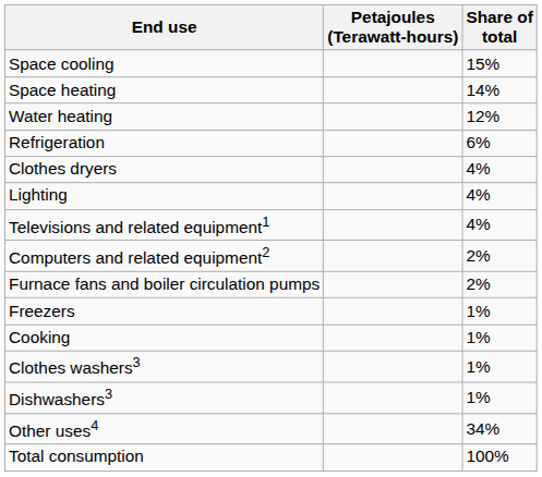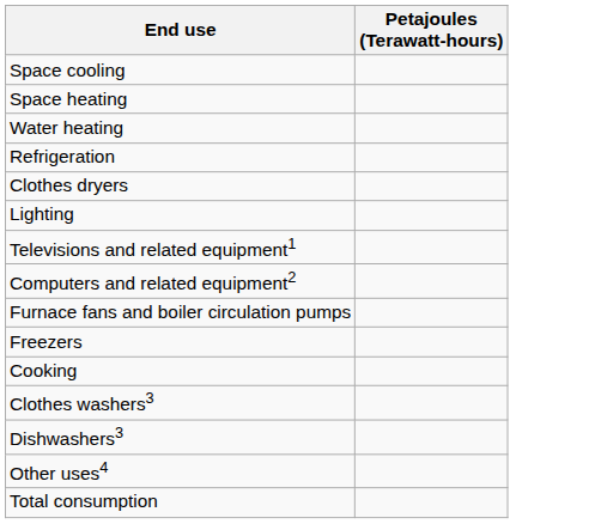- column: Share of total | 15% | 14% | 12% | 6% | 4% | 4% | 4% | 2% | 2% | 1% | 1% | 1% | 1% | 34% | 100%
